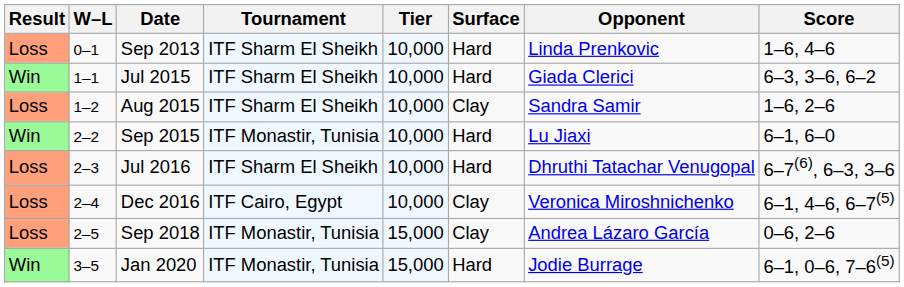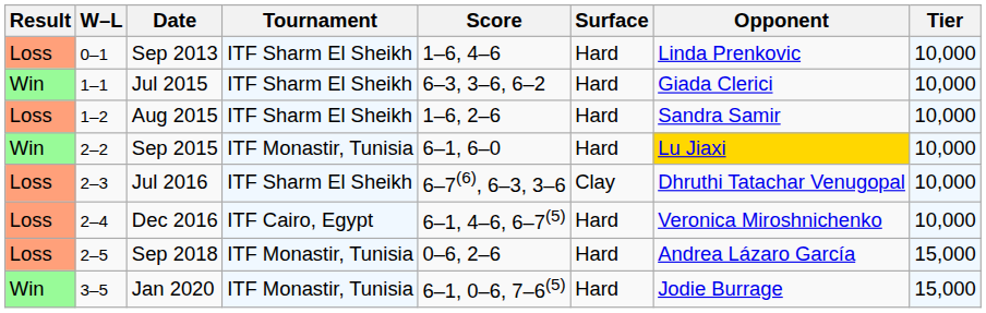columns swapped: Tier <-> Score
Aug 2015 | Surface: Clay -> Hard
Sep 2015 | Opponent: no background -> gold background
Jul 2016 | Surface: Hard -> Clay
Dec 2016 | Surface: Clay -> Hard
Sep 2018 | Surface: Clay -> Hard
